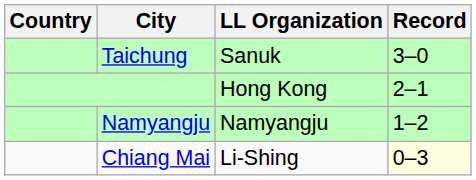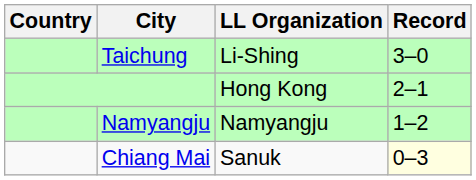Taichung | LL Organization: Sanuk -> Li-Shing
Chiang Mai | LL Organization: Li-Shing -> Sanuk
